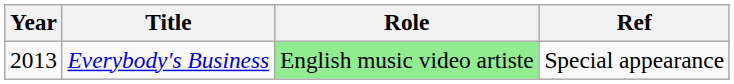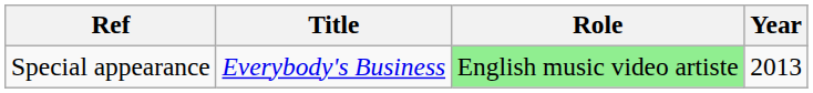columns swapped: Year <-> Ref
